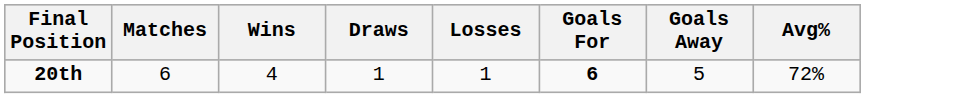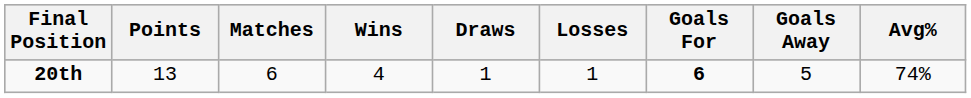+ column: Points | 13
20th | Avg%: 72% -> 74%
